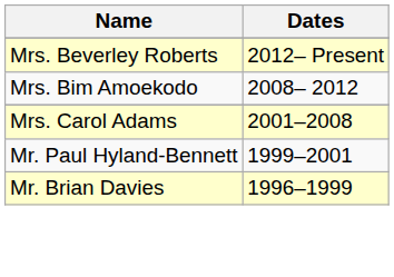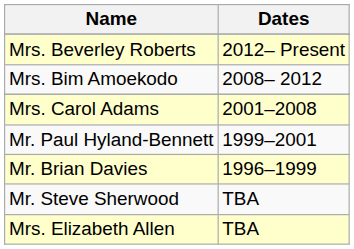+ row: Mr. Steve Sherwood | TBA
+ row: Mrs. Elizabeth Allen | TBA
